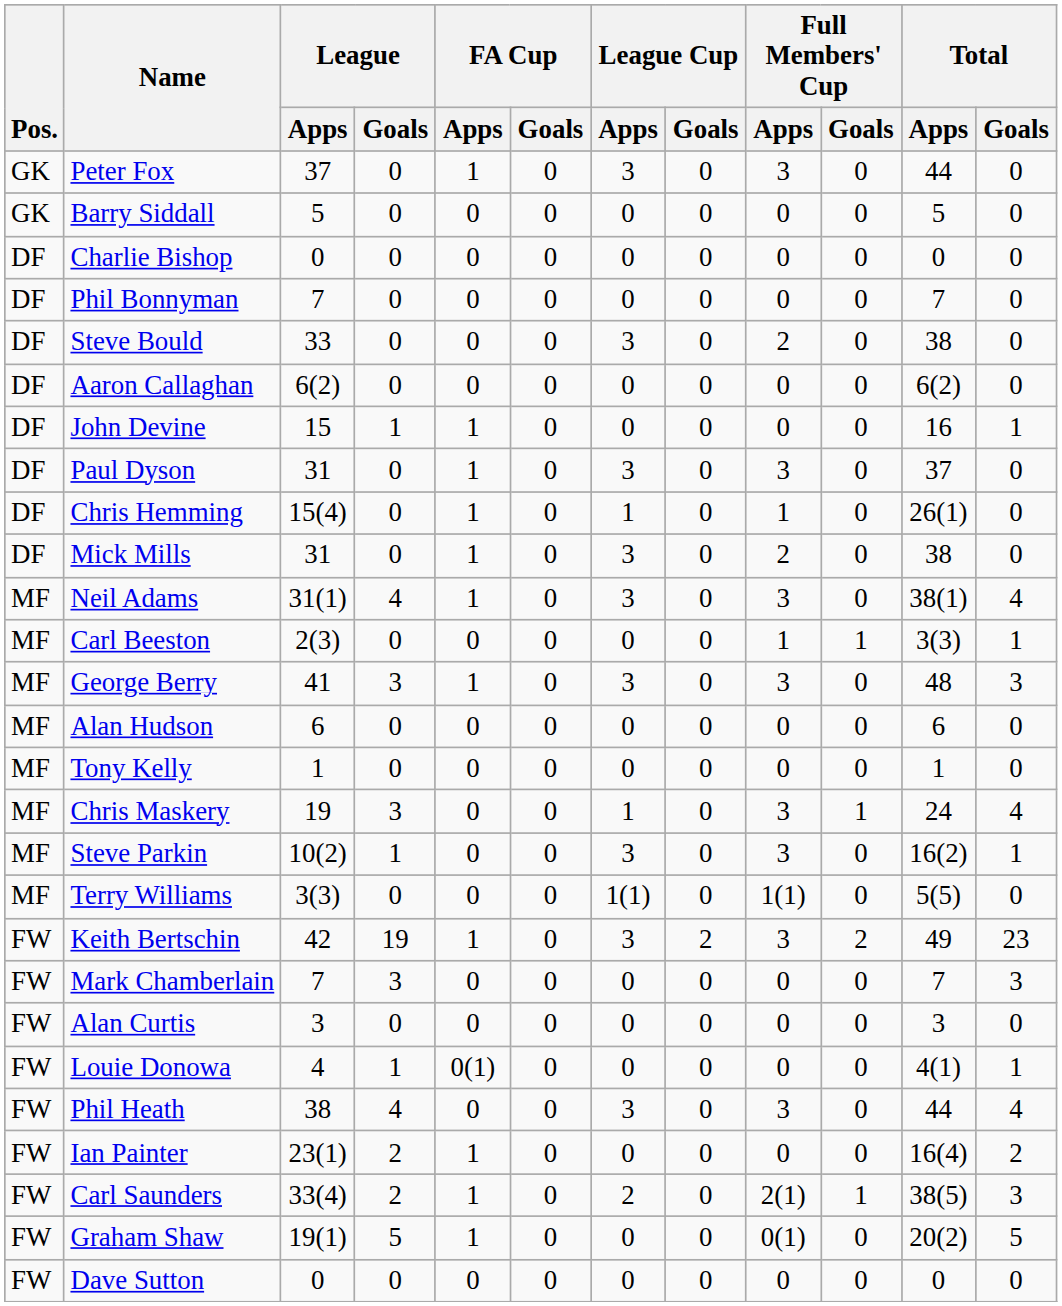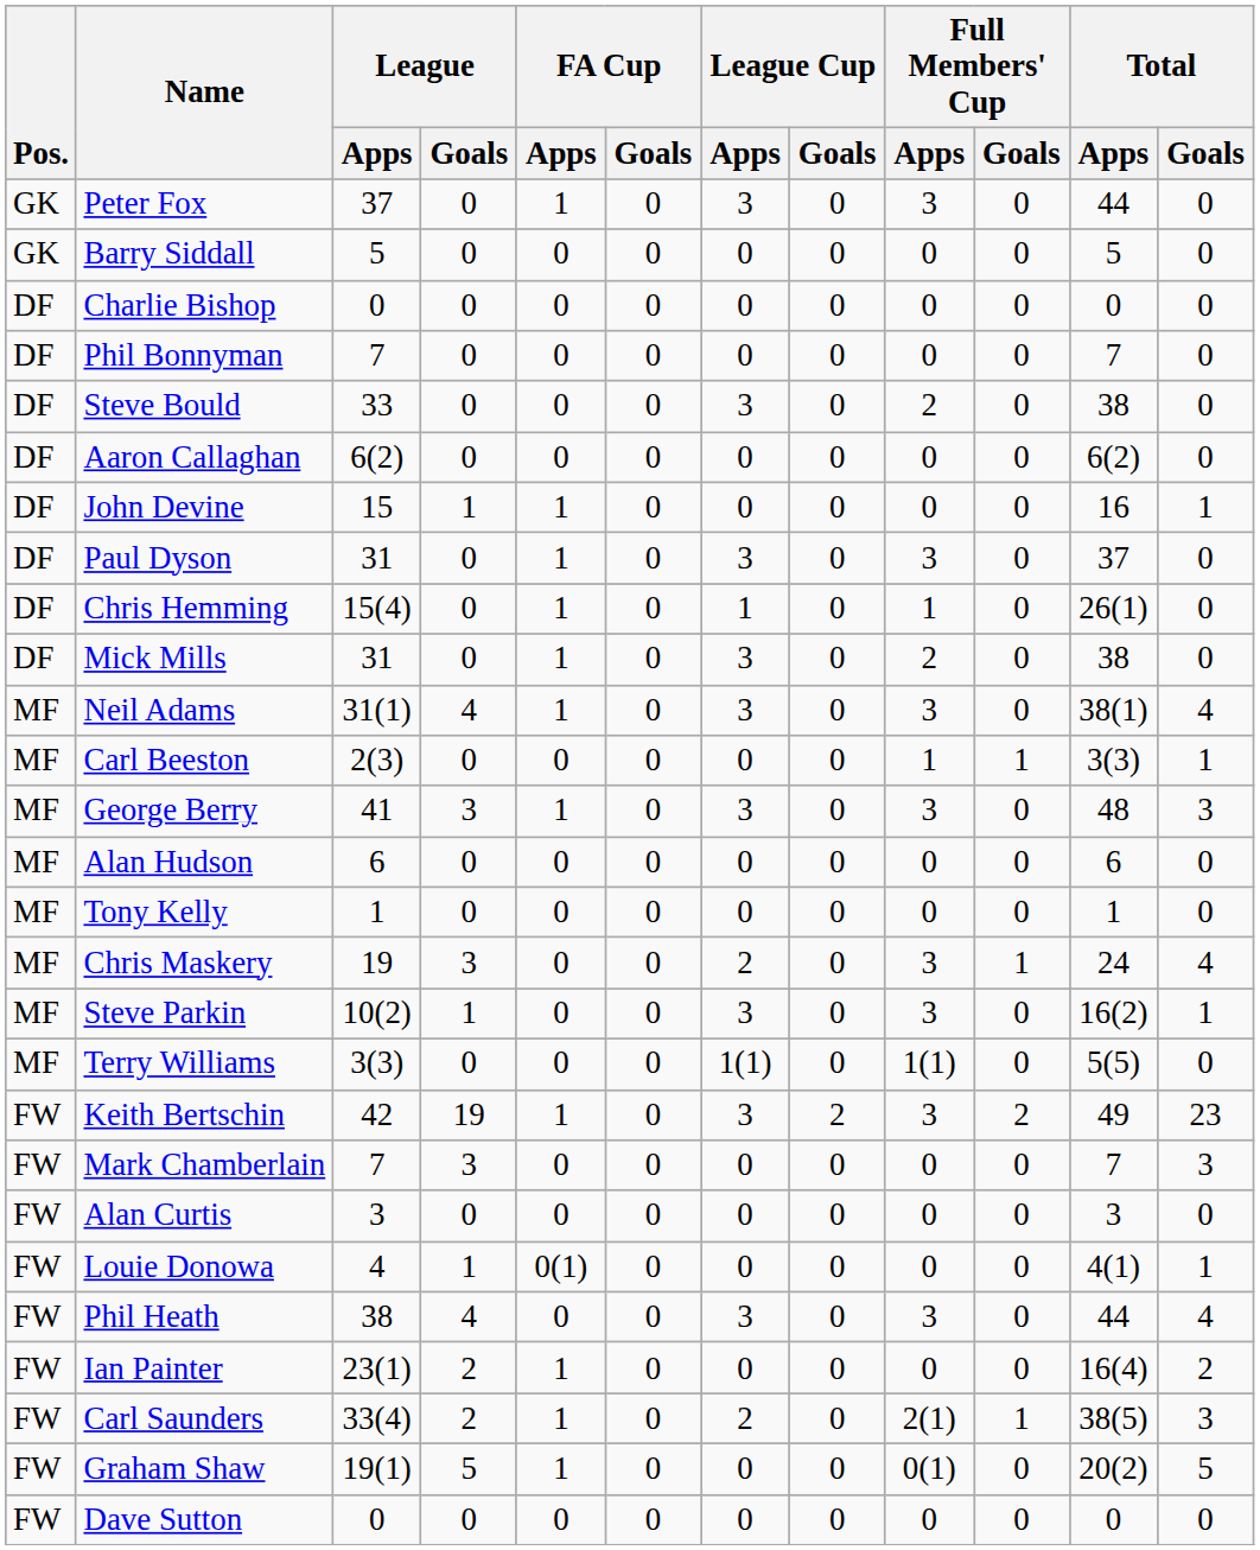Chris Maskery | League Cup / Apps: 1 -> 2
